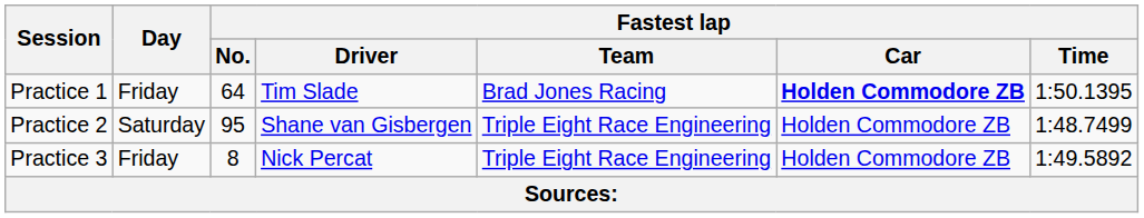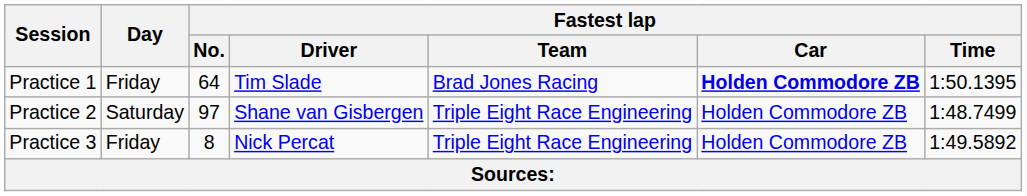Practice 2 | Fastest lap / No.: 95 -> 97
